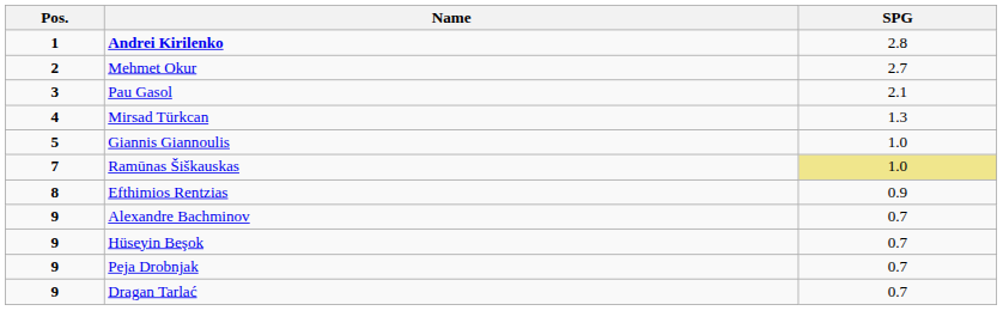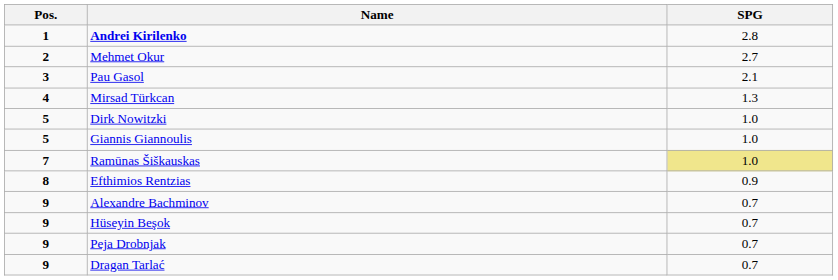+ row: 5 | Dirk Nowitzki | 1.0
